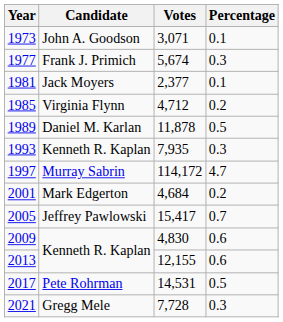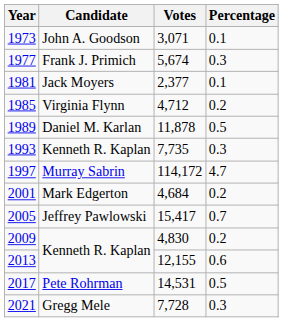1993 | Votes: 7,935 -> 7,735
2009 | Percentage: 0.6 -> 0.2
